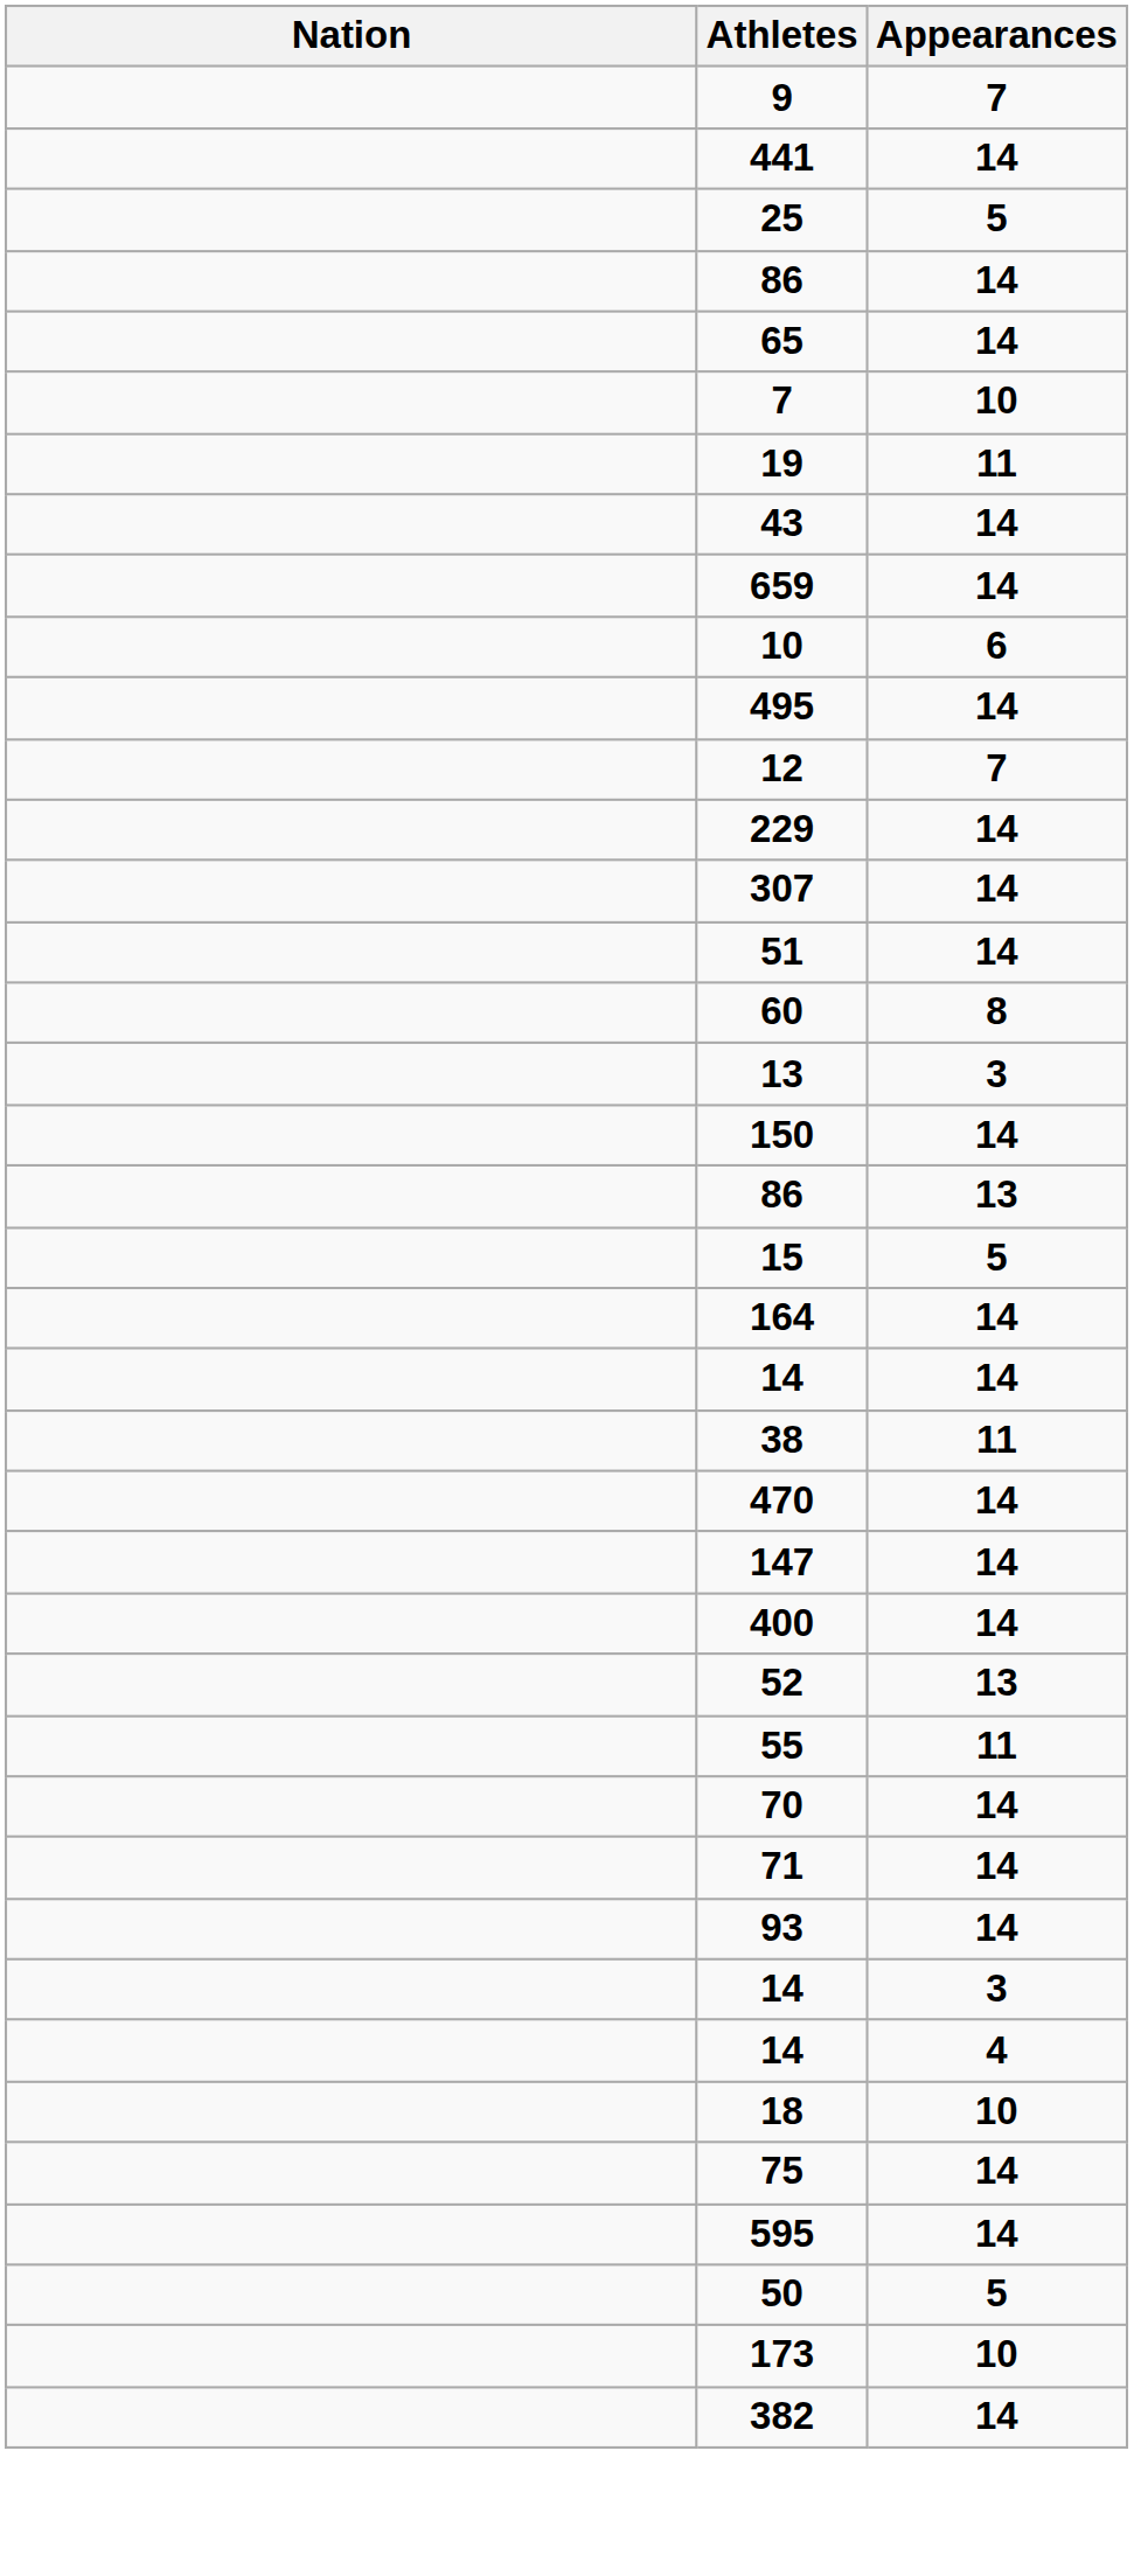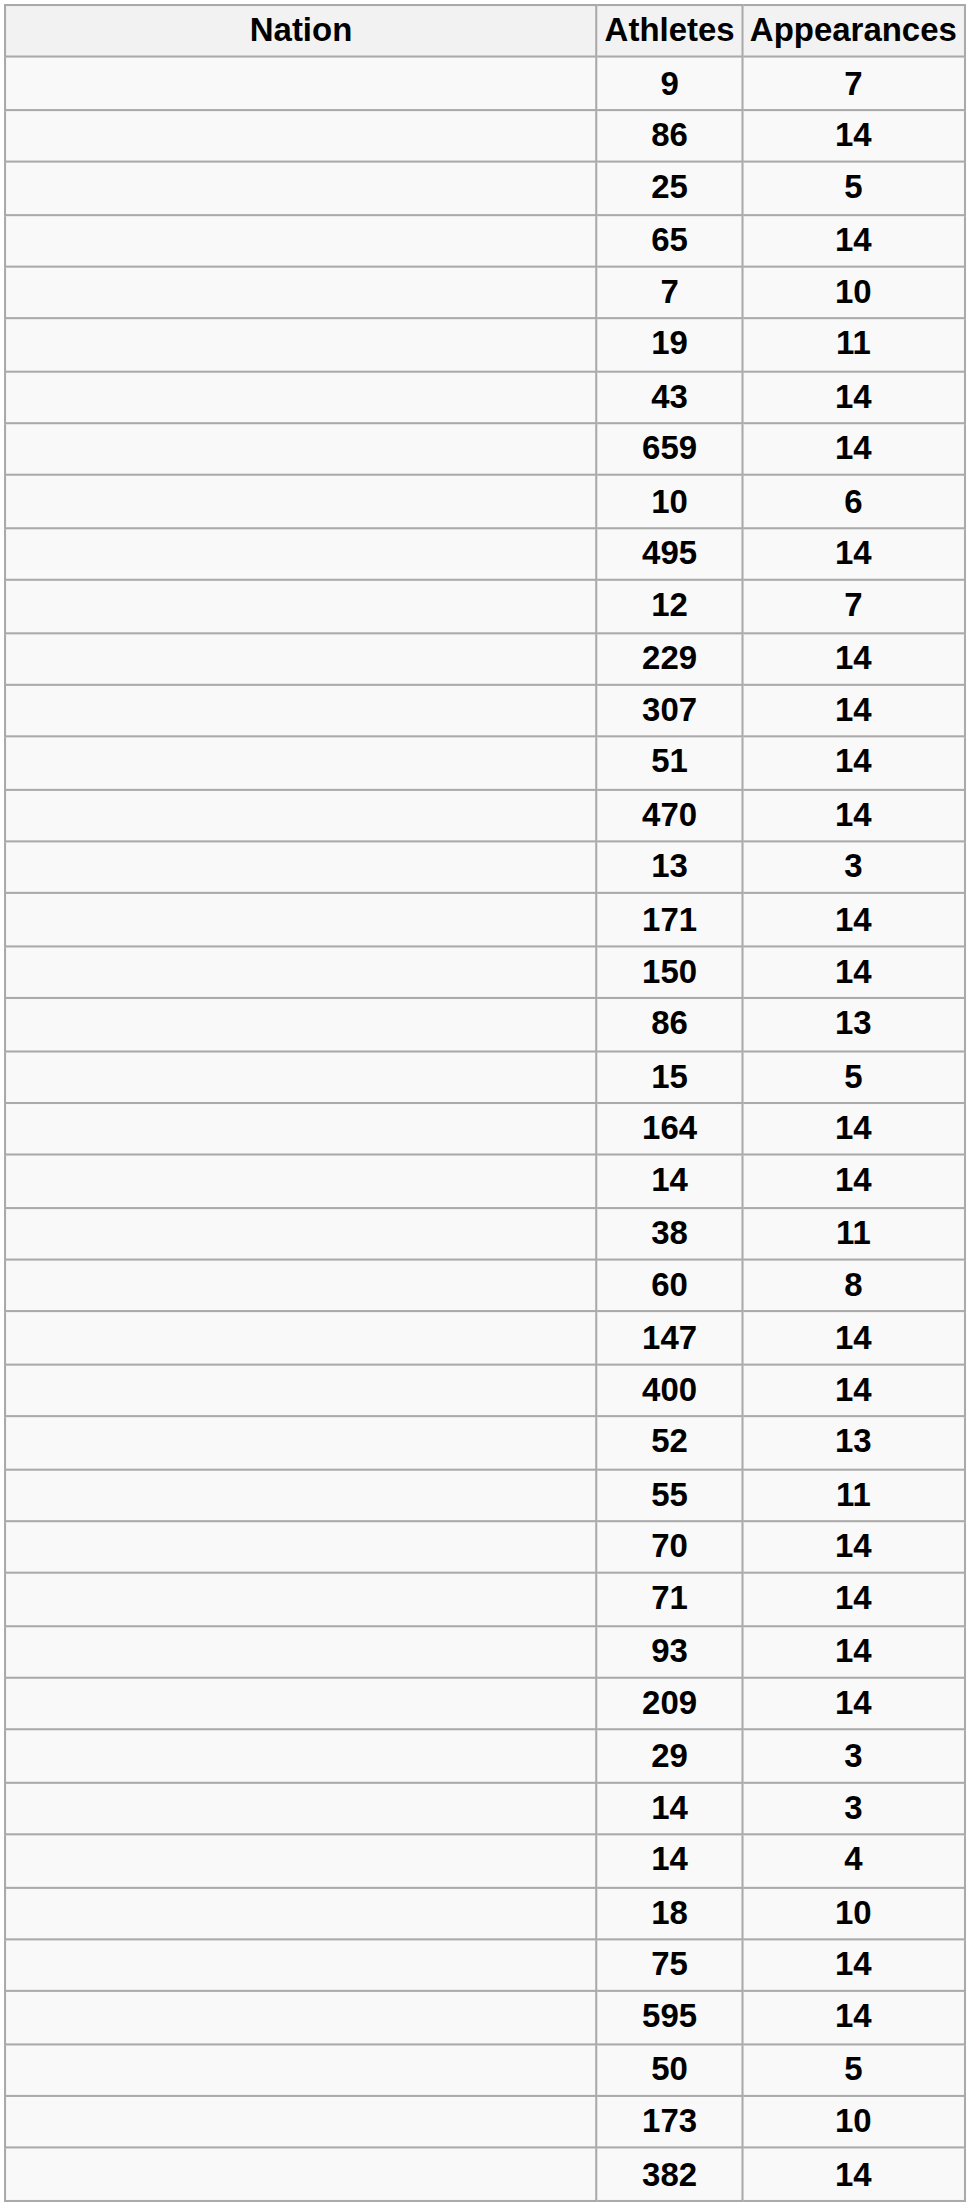- row: 441 | 14
rows swapped: 25 <-> 86 / 14
rows swapped: 470 <-> 60
+ row: 171 | 14
+ row: 209 | 14
+ row: 29 | 3
